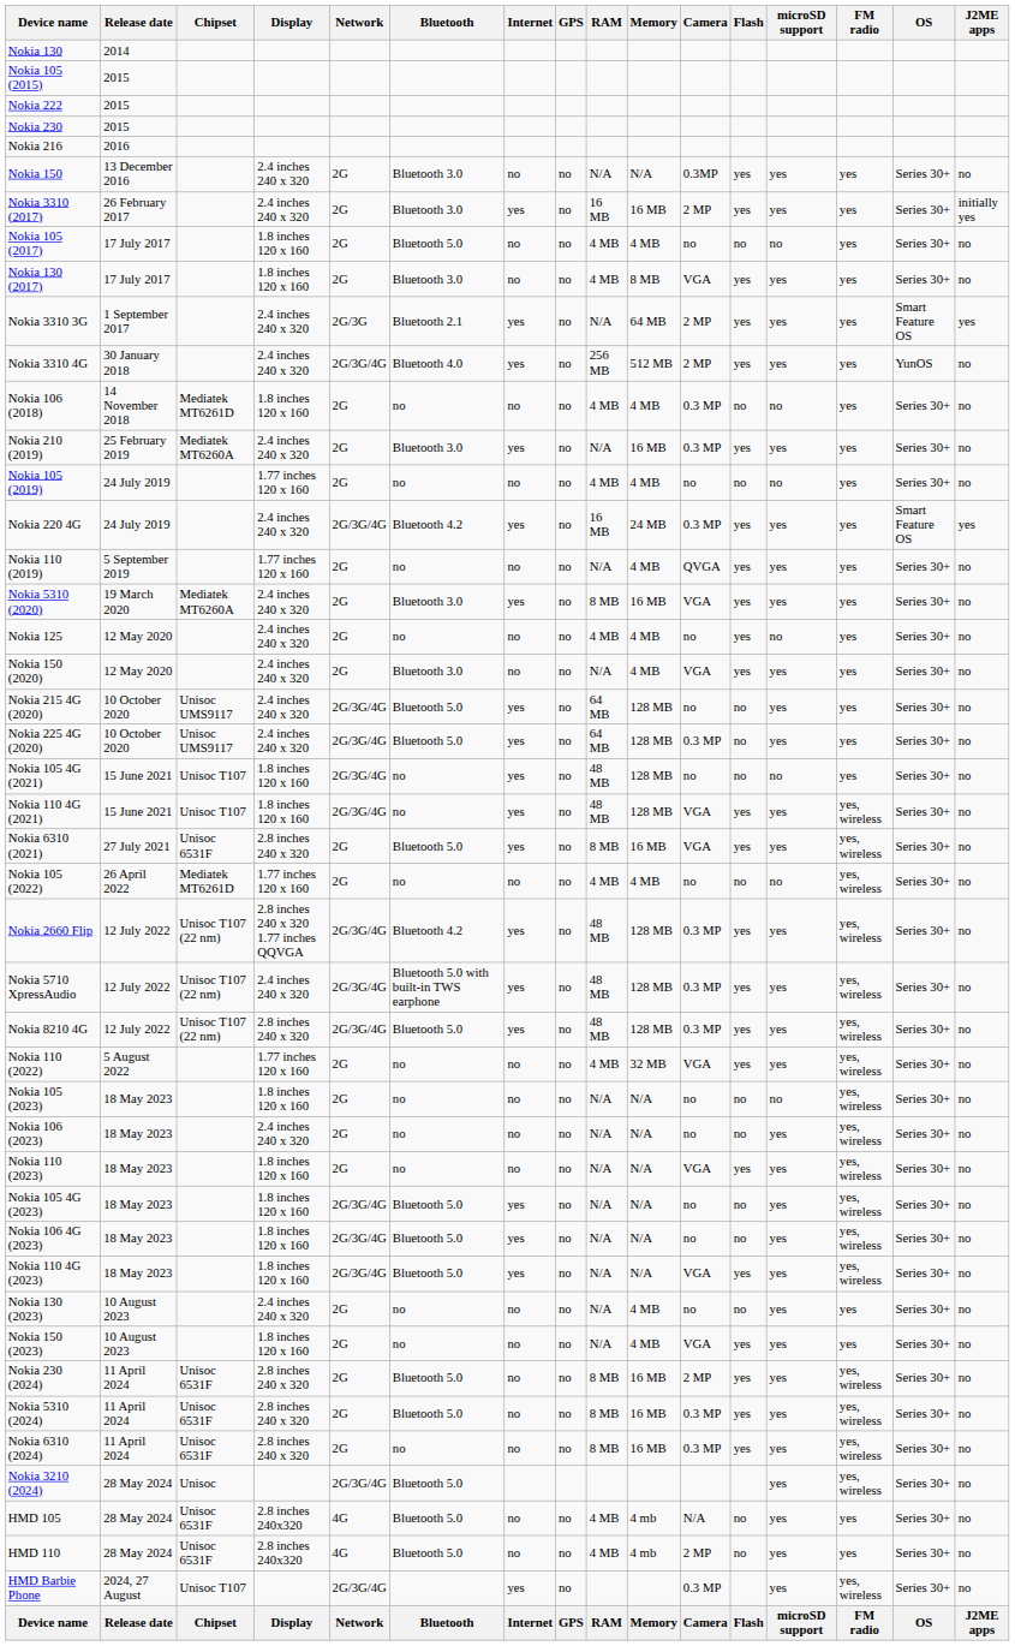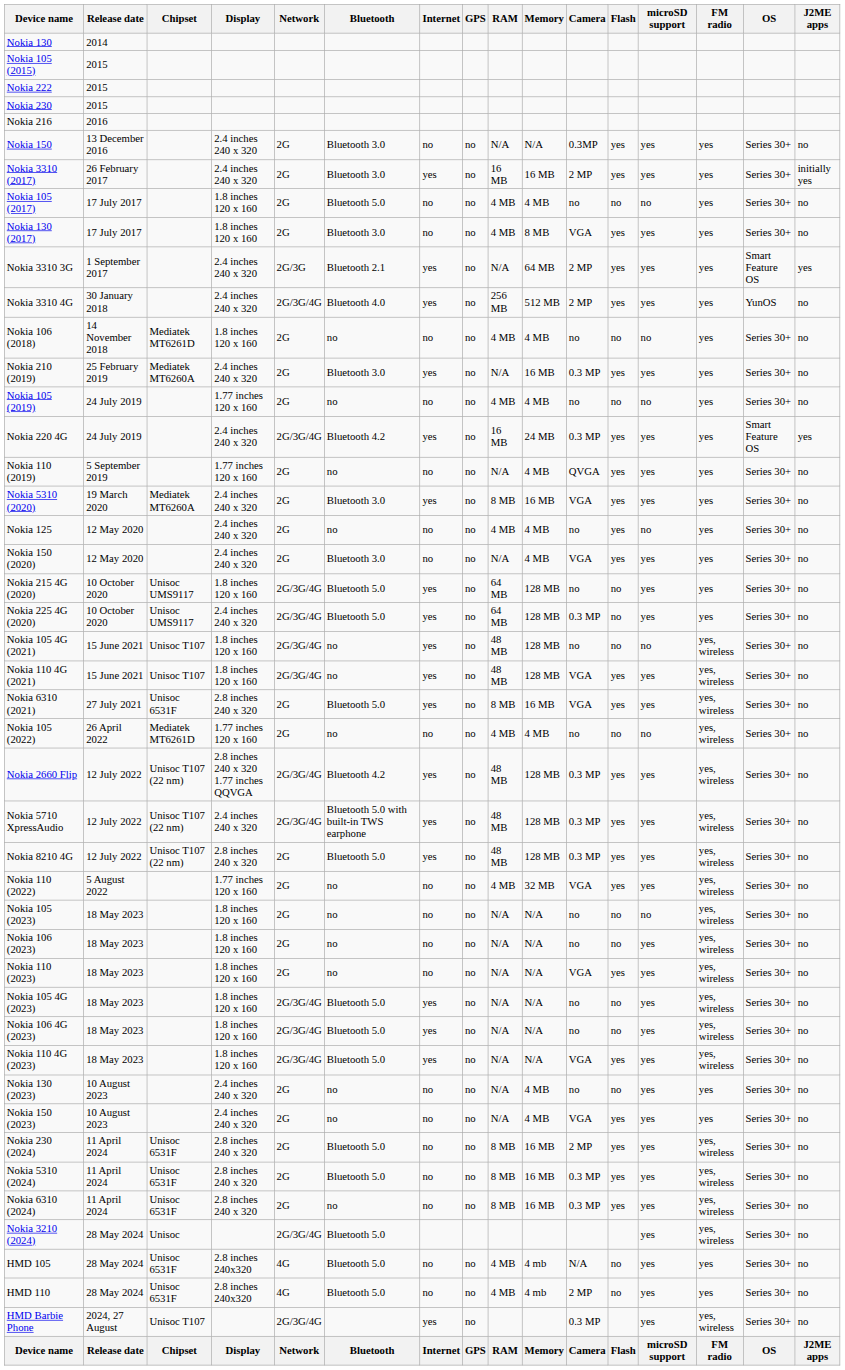Nokia 106 (2018) | Camera: 0.3 MP -> no
Nokia 215 4G (2020) | Display: 2.4 inches 240 x 320 -> 1.8 inches 120 x 160
Nokia 105 4G (2021) | FM radio: yes -> yes, wireless
Nokia 8210 4G | Network: 2G/3G/4G -> 2G
Nokia 106 (2023) | Display: 2.4 inches 240 x 320 -> 1.8 inches 120 x 160
Nokia 150 (2023) | Display: 1.8 inches 120 x 160 -> 2.4 inches 240 x 320
